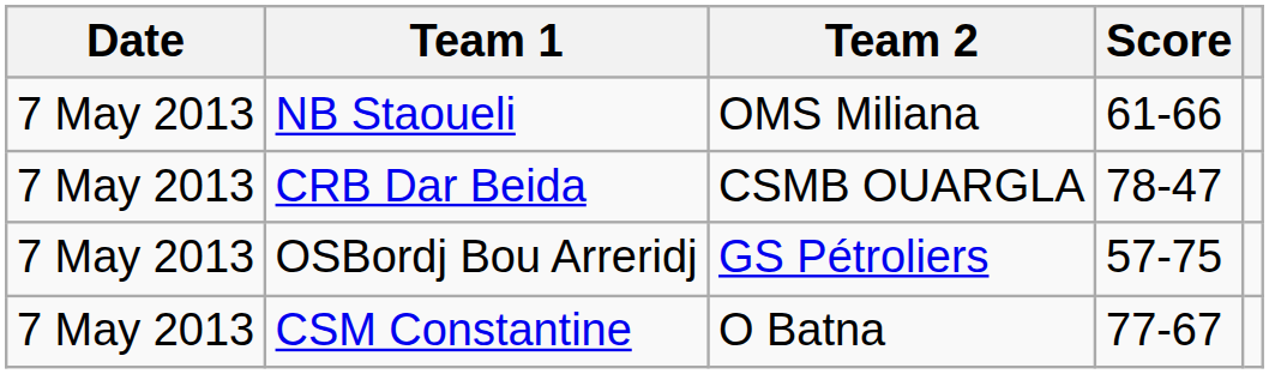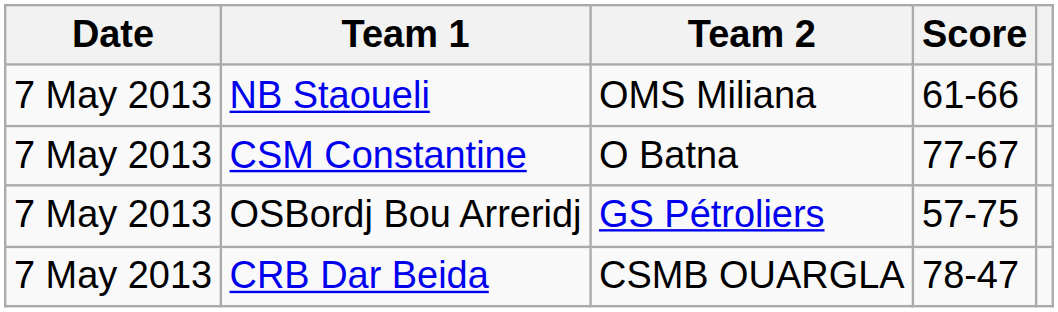rows swapped: CRB Dar Beida <-> CSM Constantine
